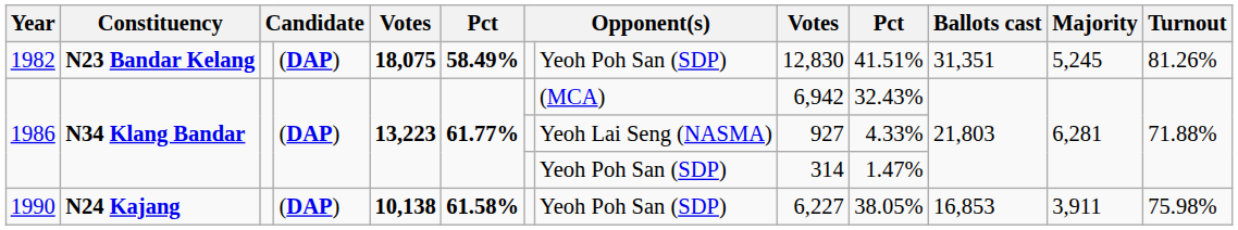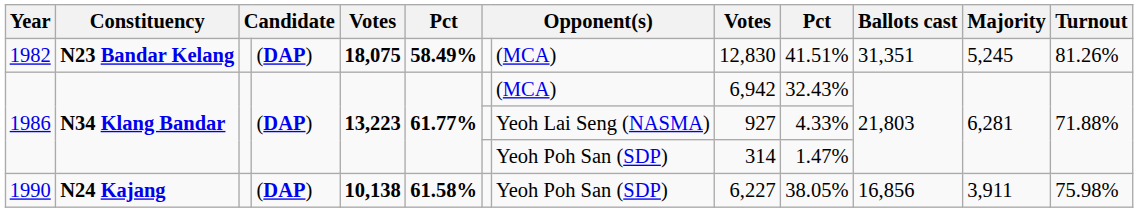1982 | column 8: Yeoh Poh San (SDP) -> (MCA)
1990 | Ballots cast: 16,853 -> 16,856
